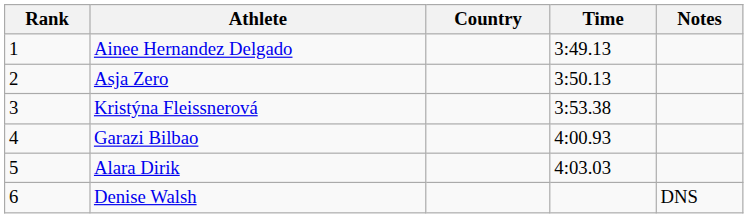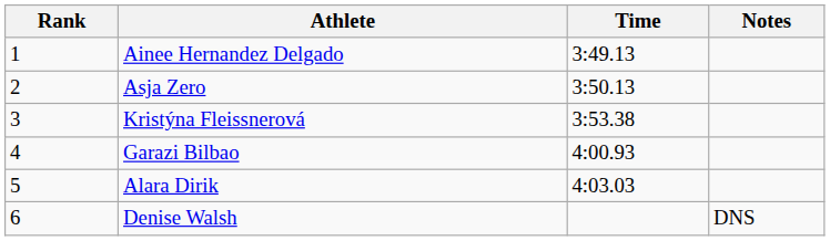- column: Country
